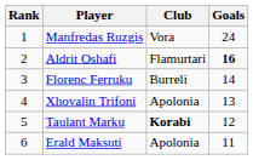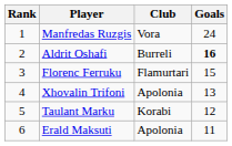Aldrit Oshafi | Club: Flamurtari -> Burreli
Florenc Ferruku | Club: Burreli -> Flamurtari
Florenc Ferruku | Goals: 14 -> 15
Taulant Marku | Club: bold -> normal
